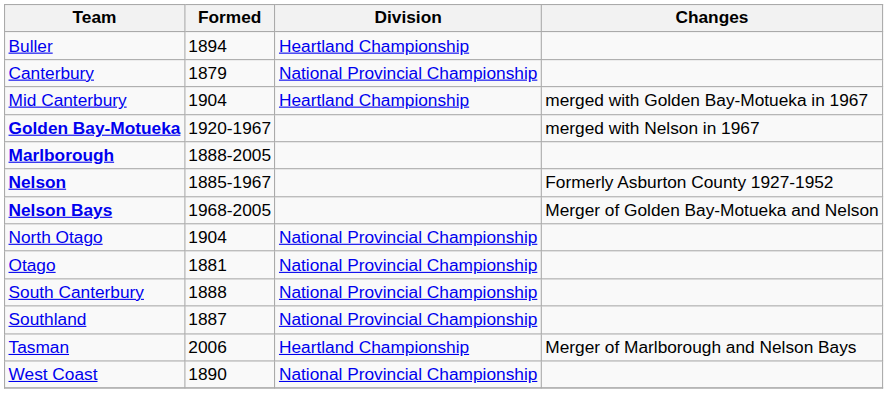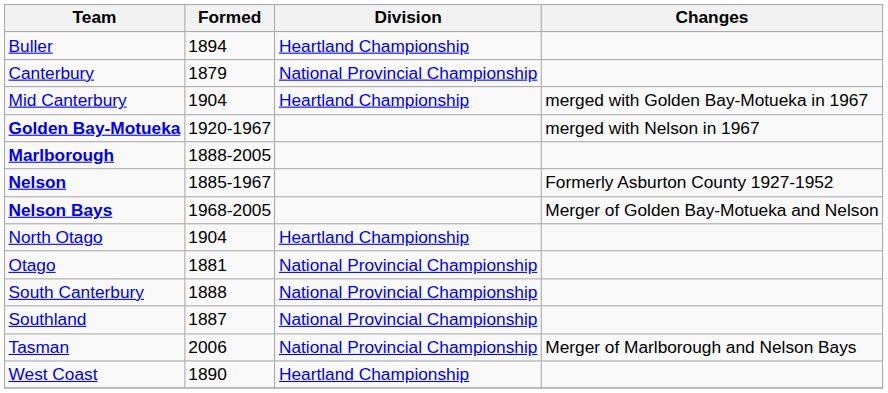North Otago | Division: National Provincial Championship -> Heartland Championship
Tasman | Division: Heartland Championship -> National Provincial Championship
West Coast | Division: National Provincial Championship -> Heartland Championship
